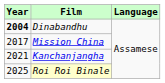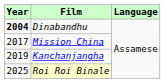Kanchanjangha | Year: 2021 -> 2019
